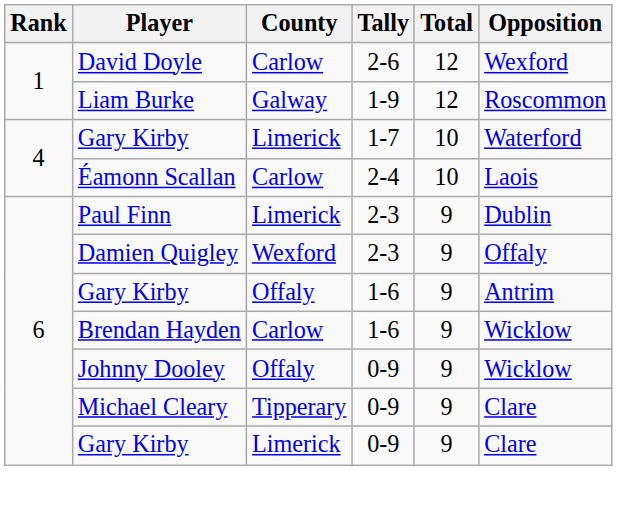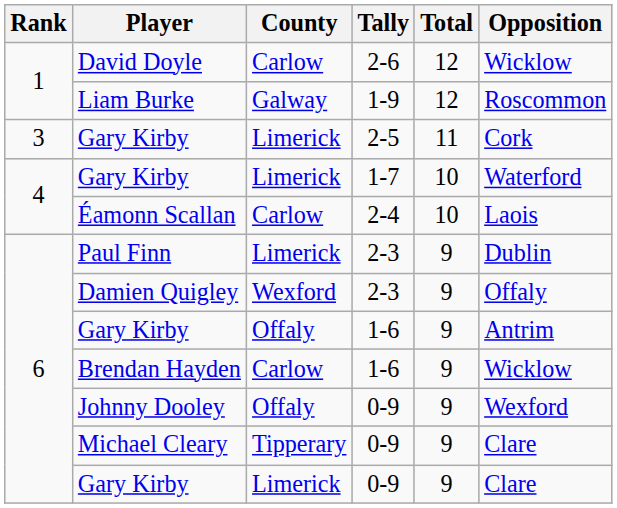David Doyle | Opposition: Wexford -> Wicklow
+ row: 3 | Gary Kirby | Limerick | 2-5 | 11 | Cork
Johnny Dooley | Opposition: Wicklow -> Wexford
